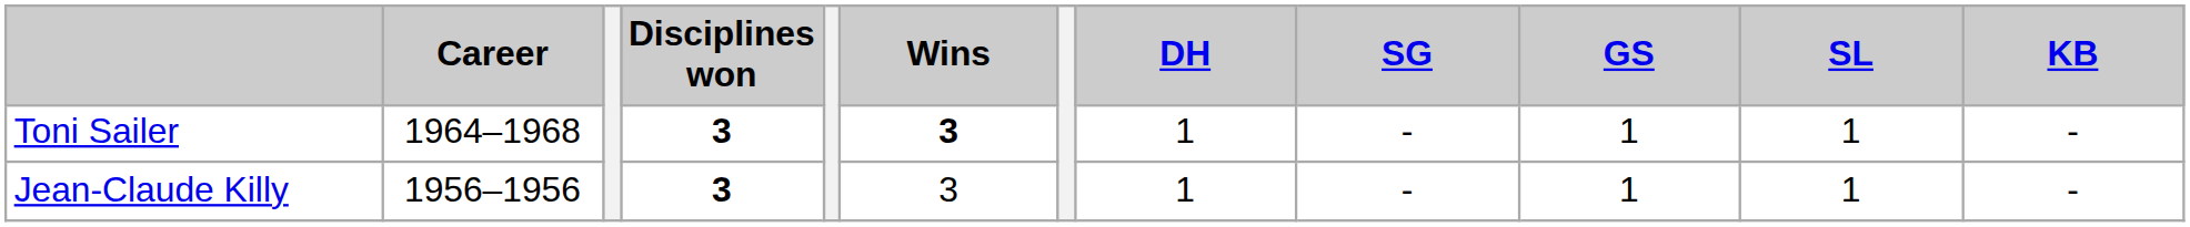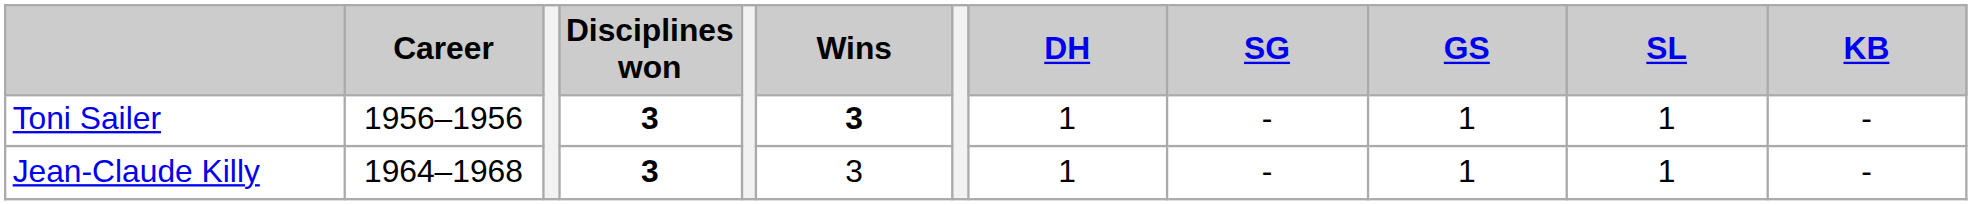Toni Sailer | Career: 1964–1968 -> 1956–1956
Jean-Claude Killy | Career: 1956–1956 -> 1964–1968
